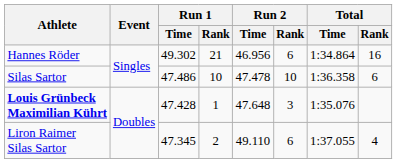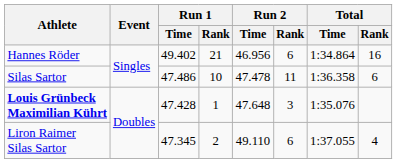Hannes Röder | Run 1 / Time: 49.302 -> 49.402
Silas Sartor | Run 2 / Rank: 10 -> 11
